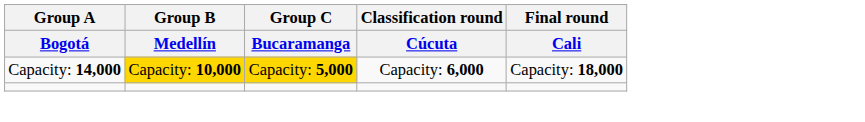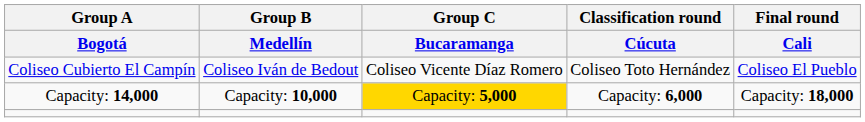+ row: Coliseo Cubierto El Campín | Coliseo Iván de Bedout | Coliseo Vicente Díaz Romero | Coliseo Toto Hernández | Coliseo El Pueblo
Capacity: 14,000 | Group B / Medellín: gold background -> no background
